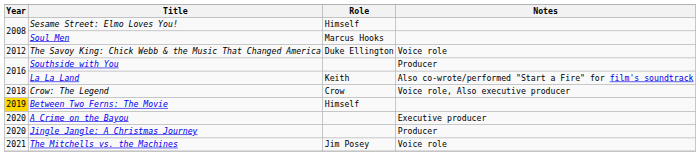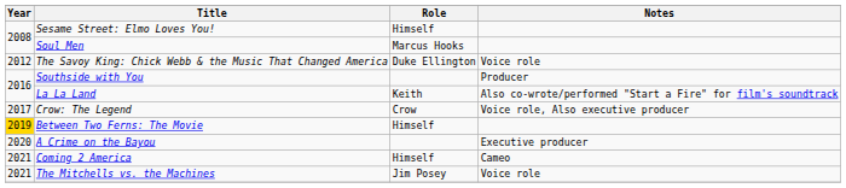Crow: The Legend | Year: 2018 -> 2017
- row: 2020 | Jingle Jangle: A Christmas Journey | Producer
+ row: 2021 | Coming 2 America | Himself | Cameo
